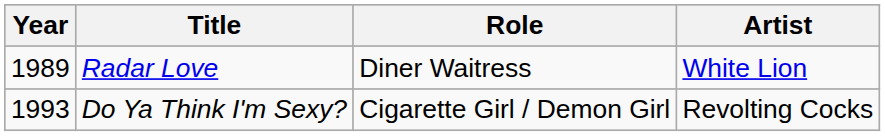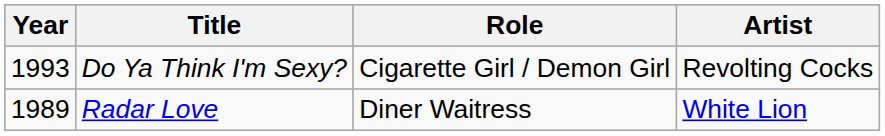rows swapped: Radar Love <-> Do Ya Think I'm Sexy?
